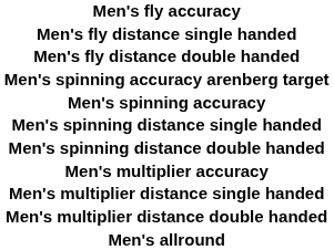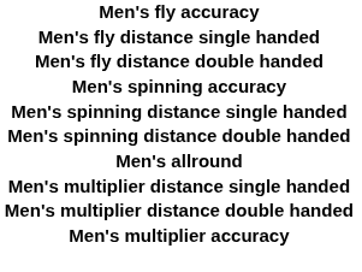- row: Men's spinning accuracy arenberg target
rows swapped: Men's multiplier accuracy <-> Men's allround
